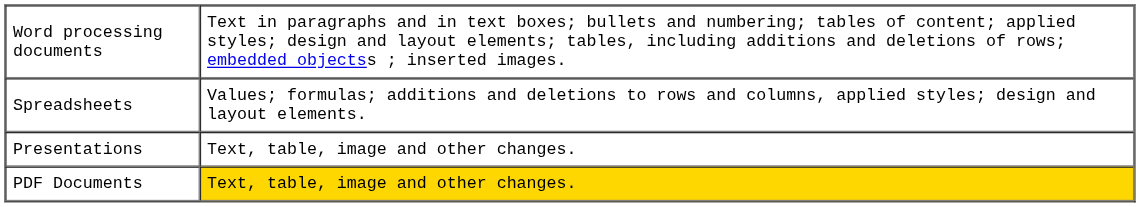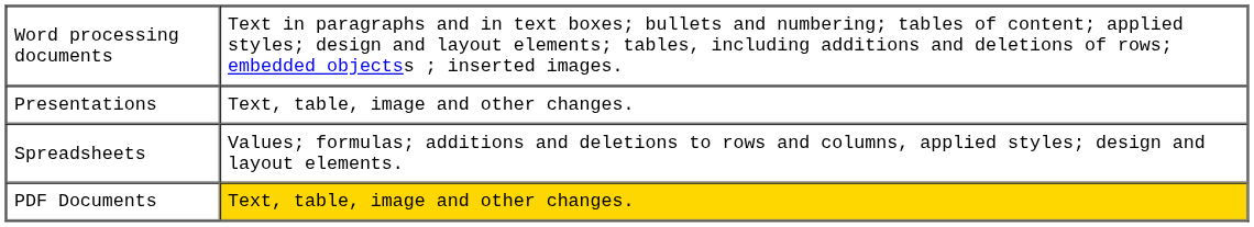rows swapped: Spreadsheets <-> Presentations
